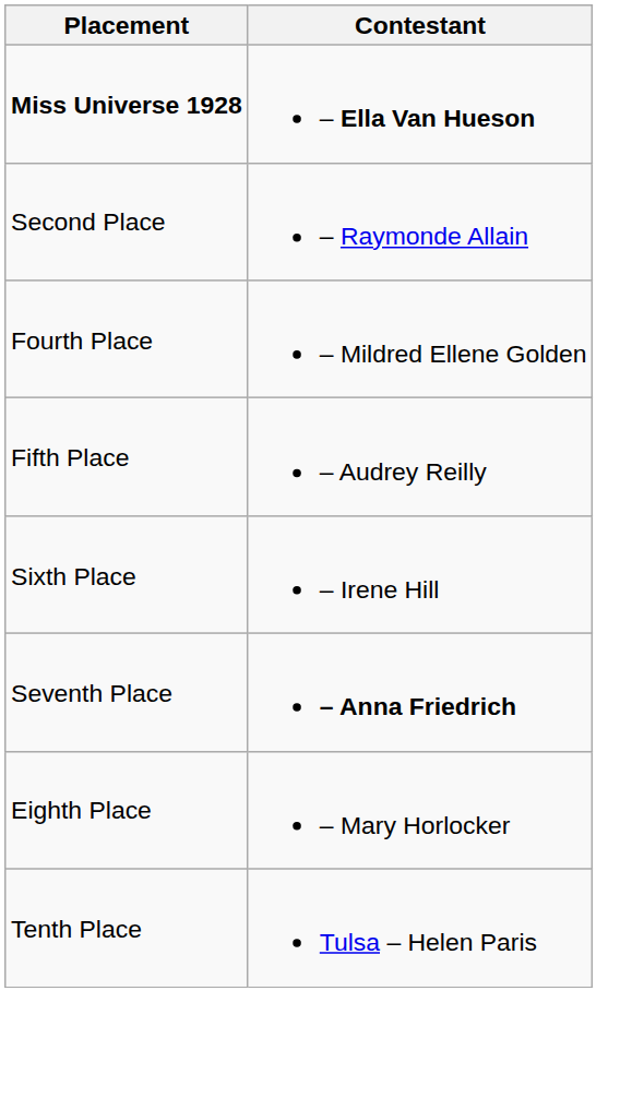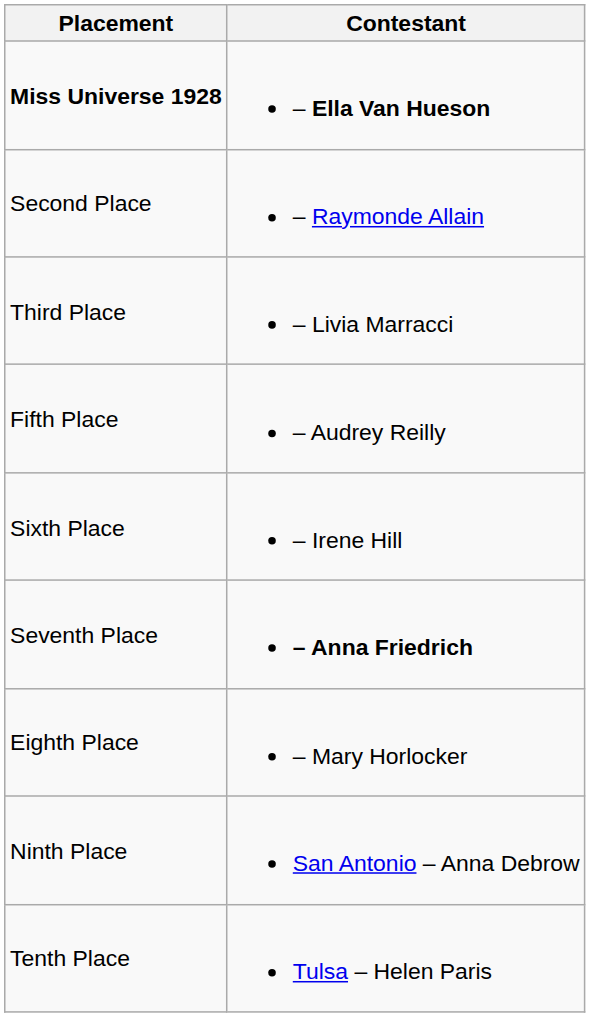+ row: Third Place | – Livia Marracci
- row: Fourth Place | – Mildred Ellene Golden
+ row: Ninth Place | San Antonio – Anna Debrow
